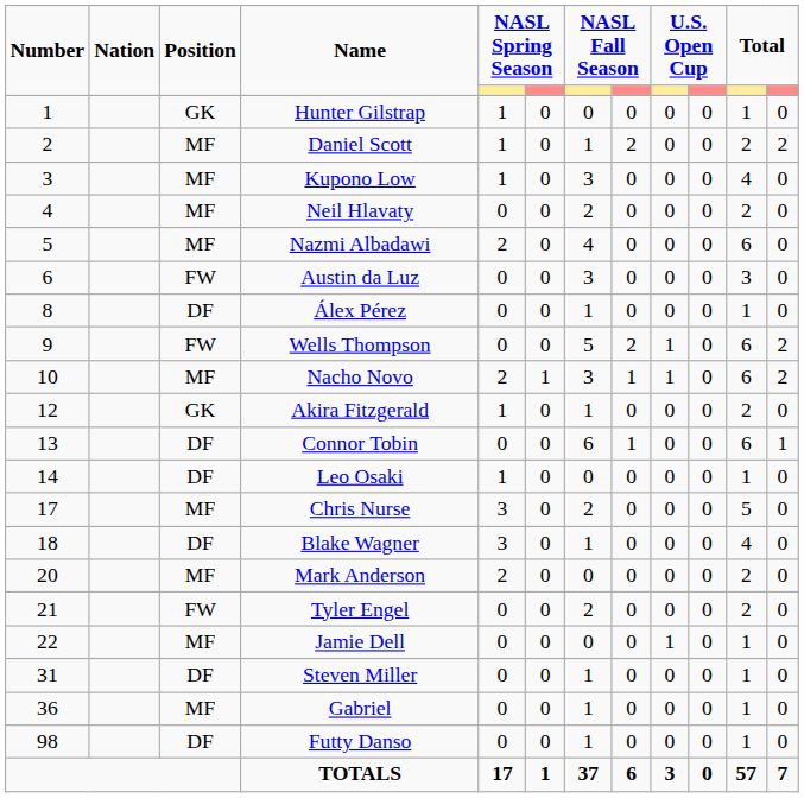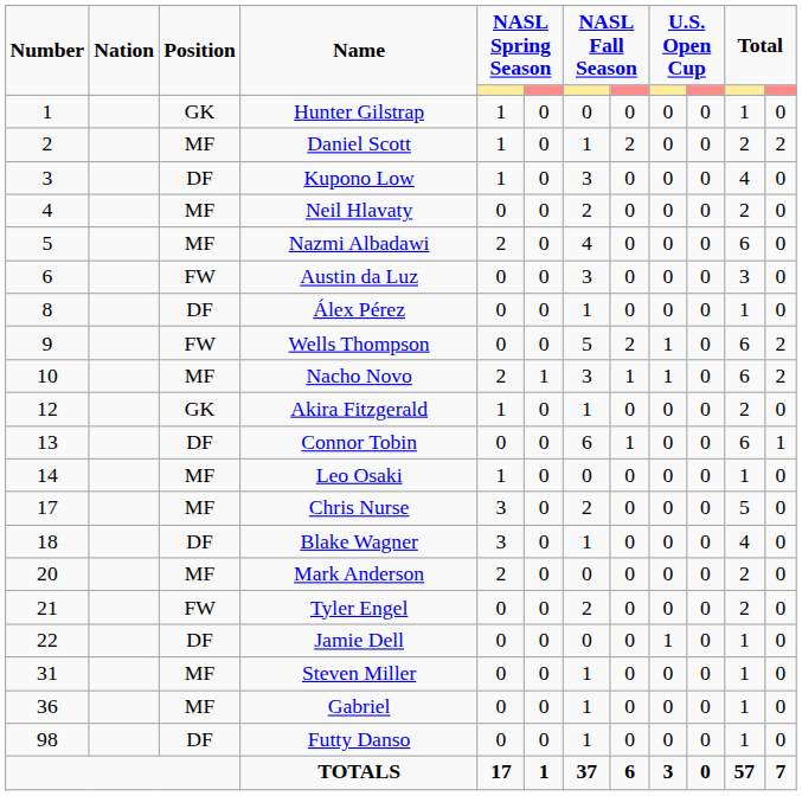Kupono Low | Position: MF -> DF
Leo Osaki | Position: DF -> MF
Jamie Dell | Position: MF -> DF
Steven Miller | Position: DF -> MF
